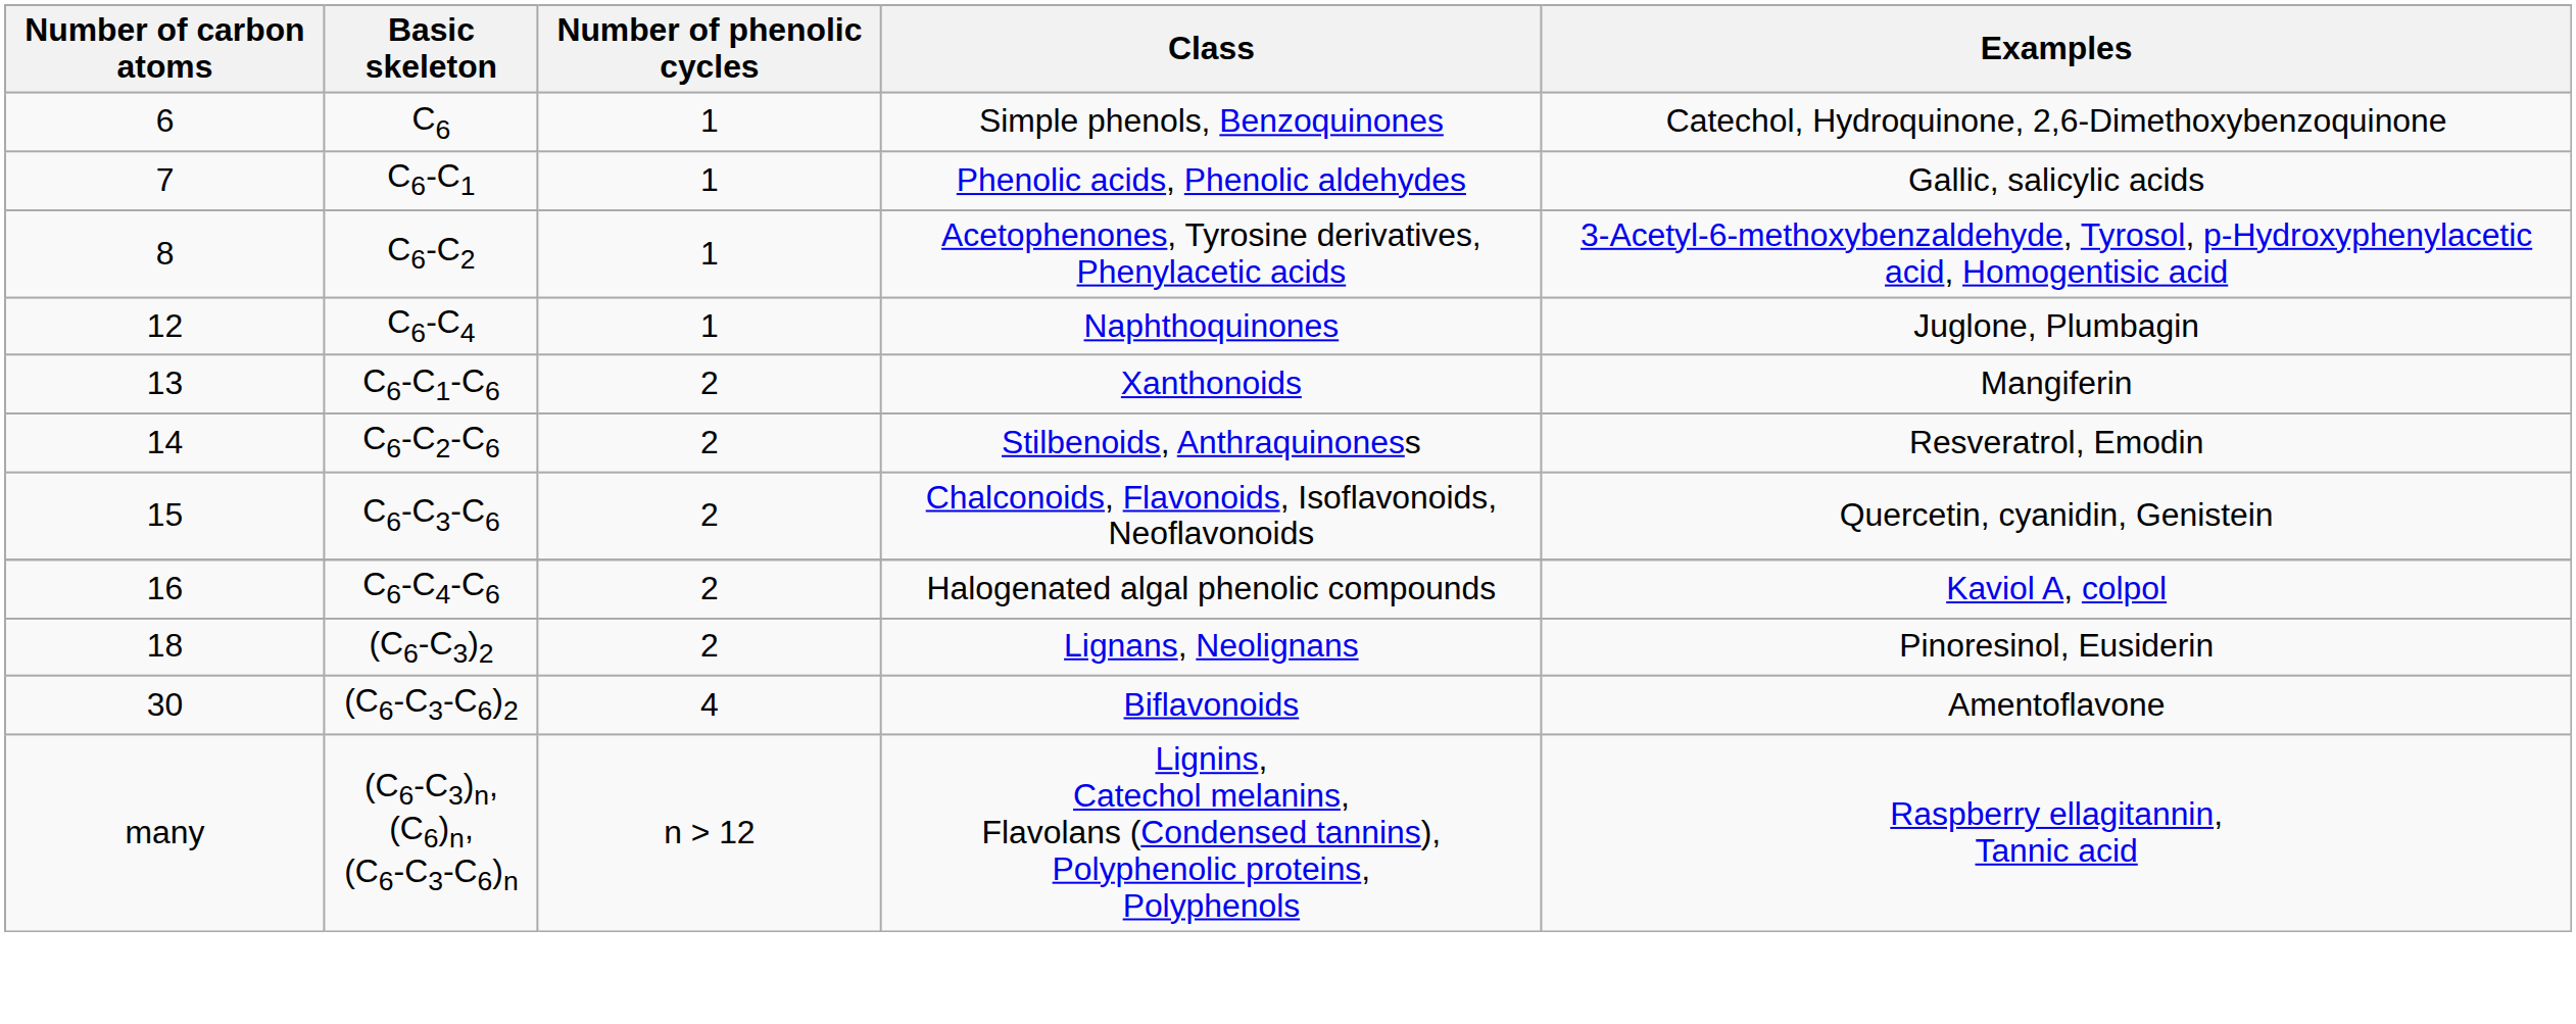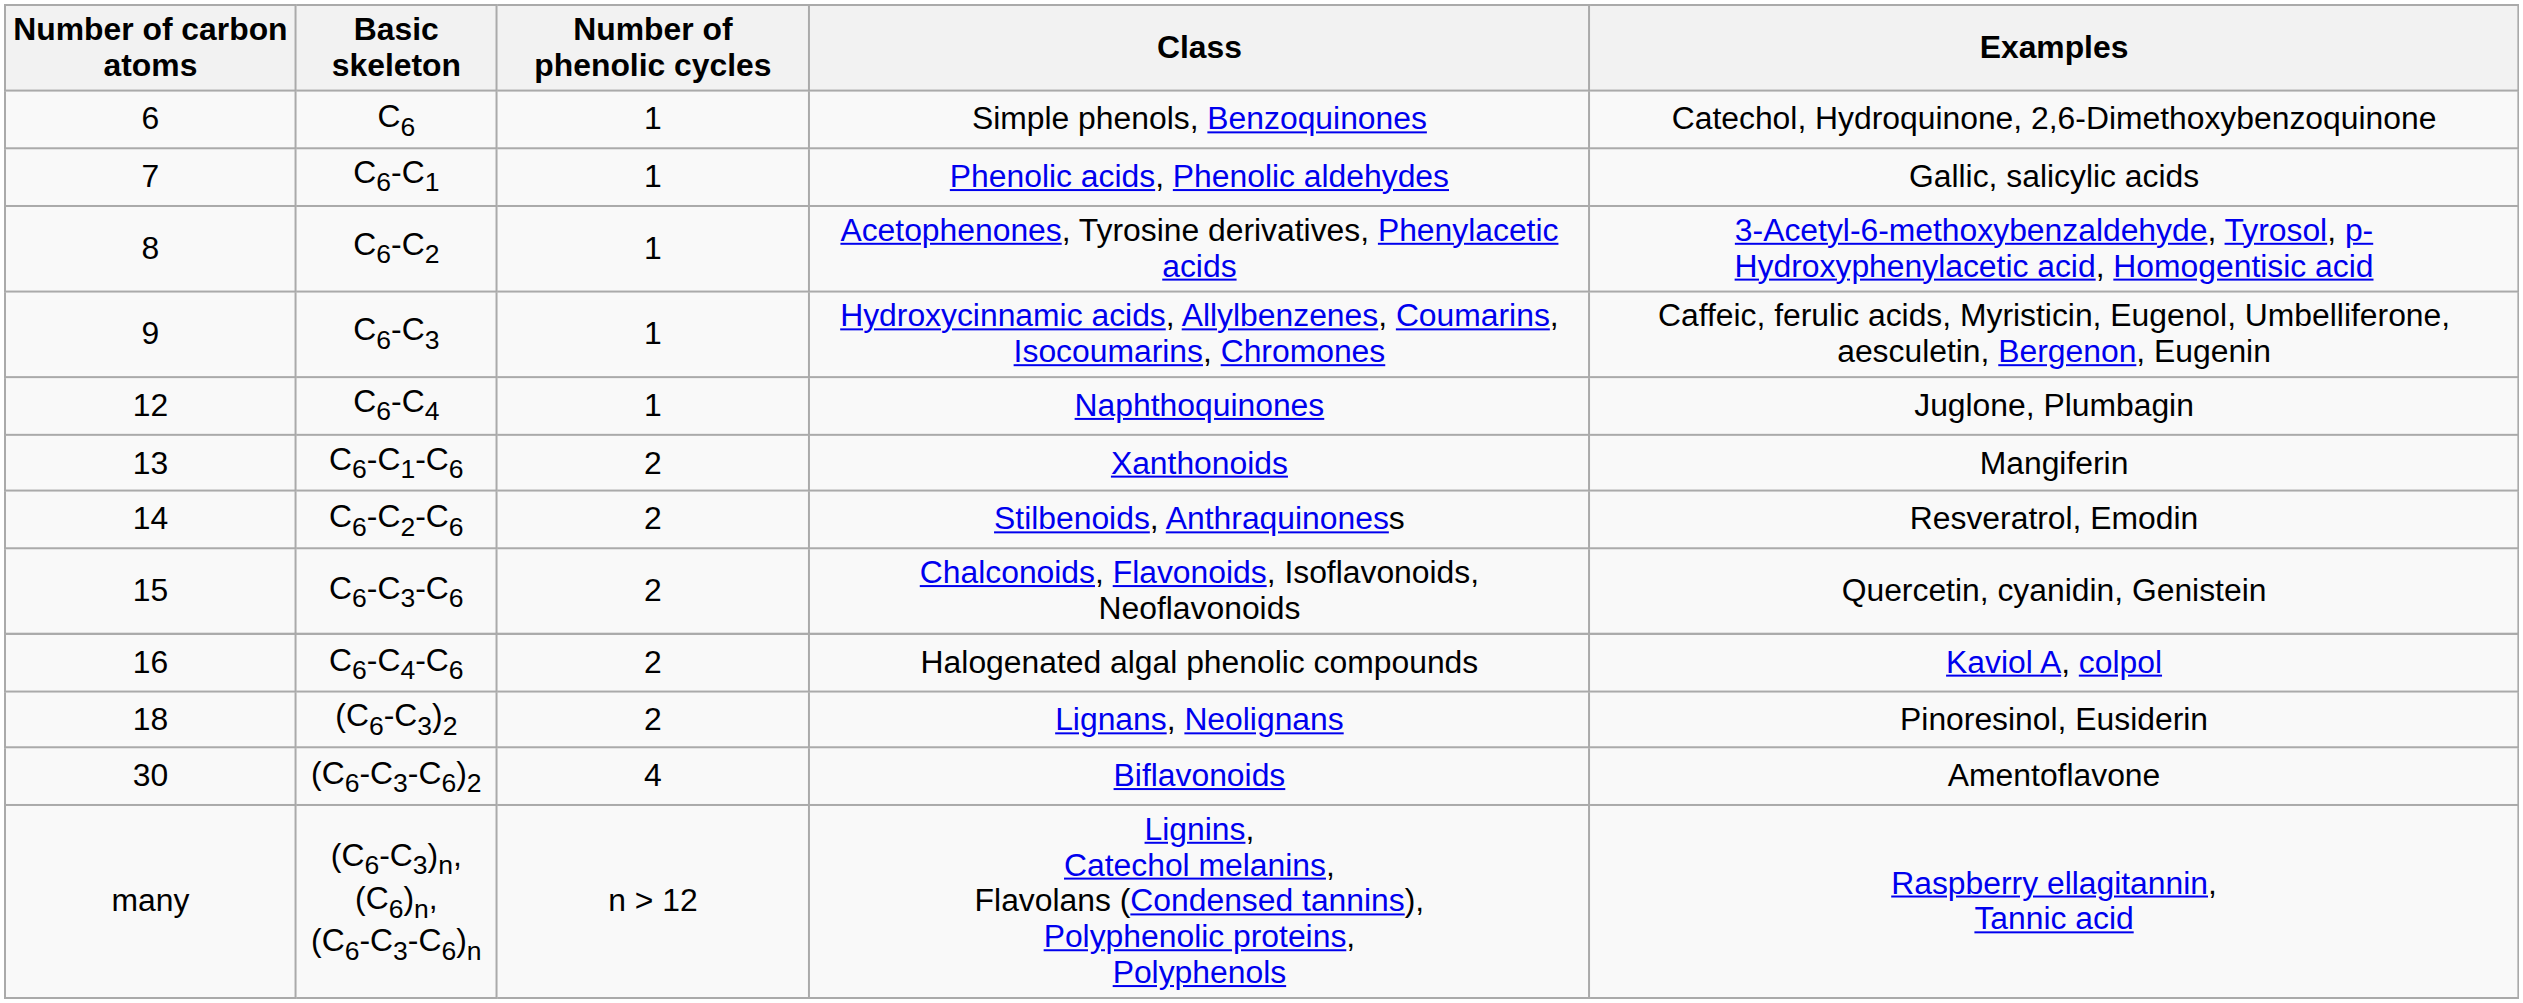+ row: 9 | C6-C3 | 1 | Hydroxycinnamic acids, Allylbenzenes, Coumarins, Isocoumarins, Chromones | Caffeic, ferulic acids, Myristicin, Eugenol, Umbelliferone, aesculetin, Bergenon, Eugenin
